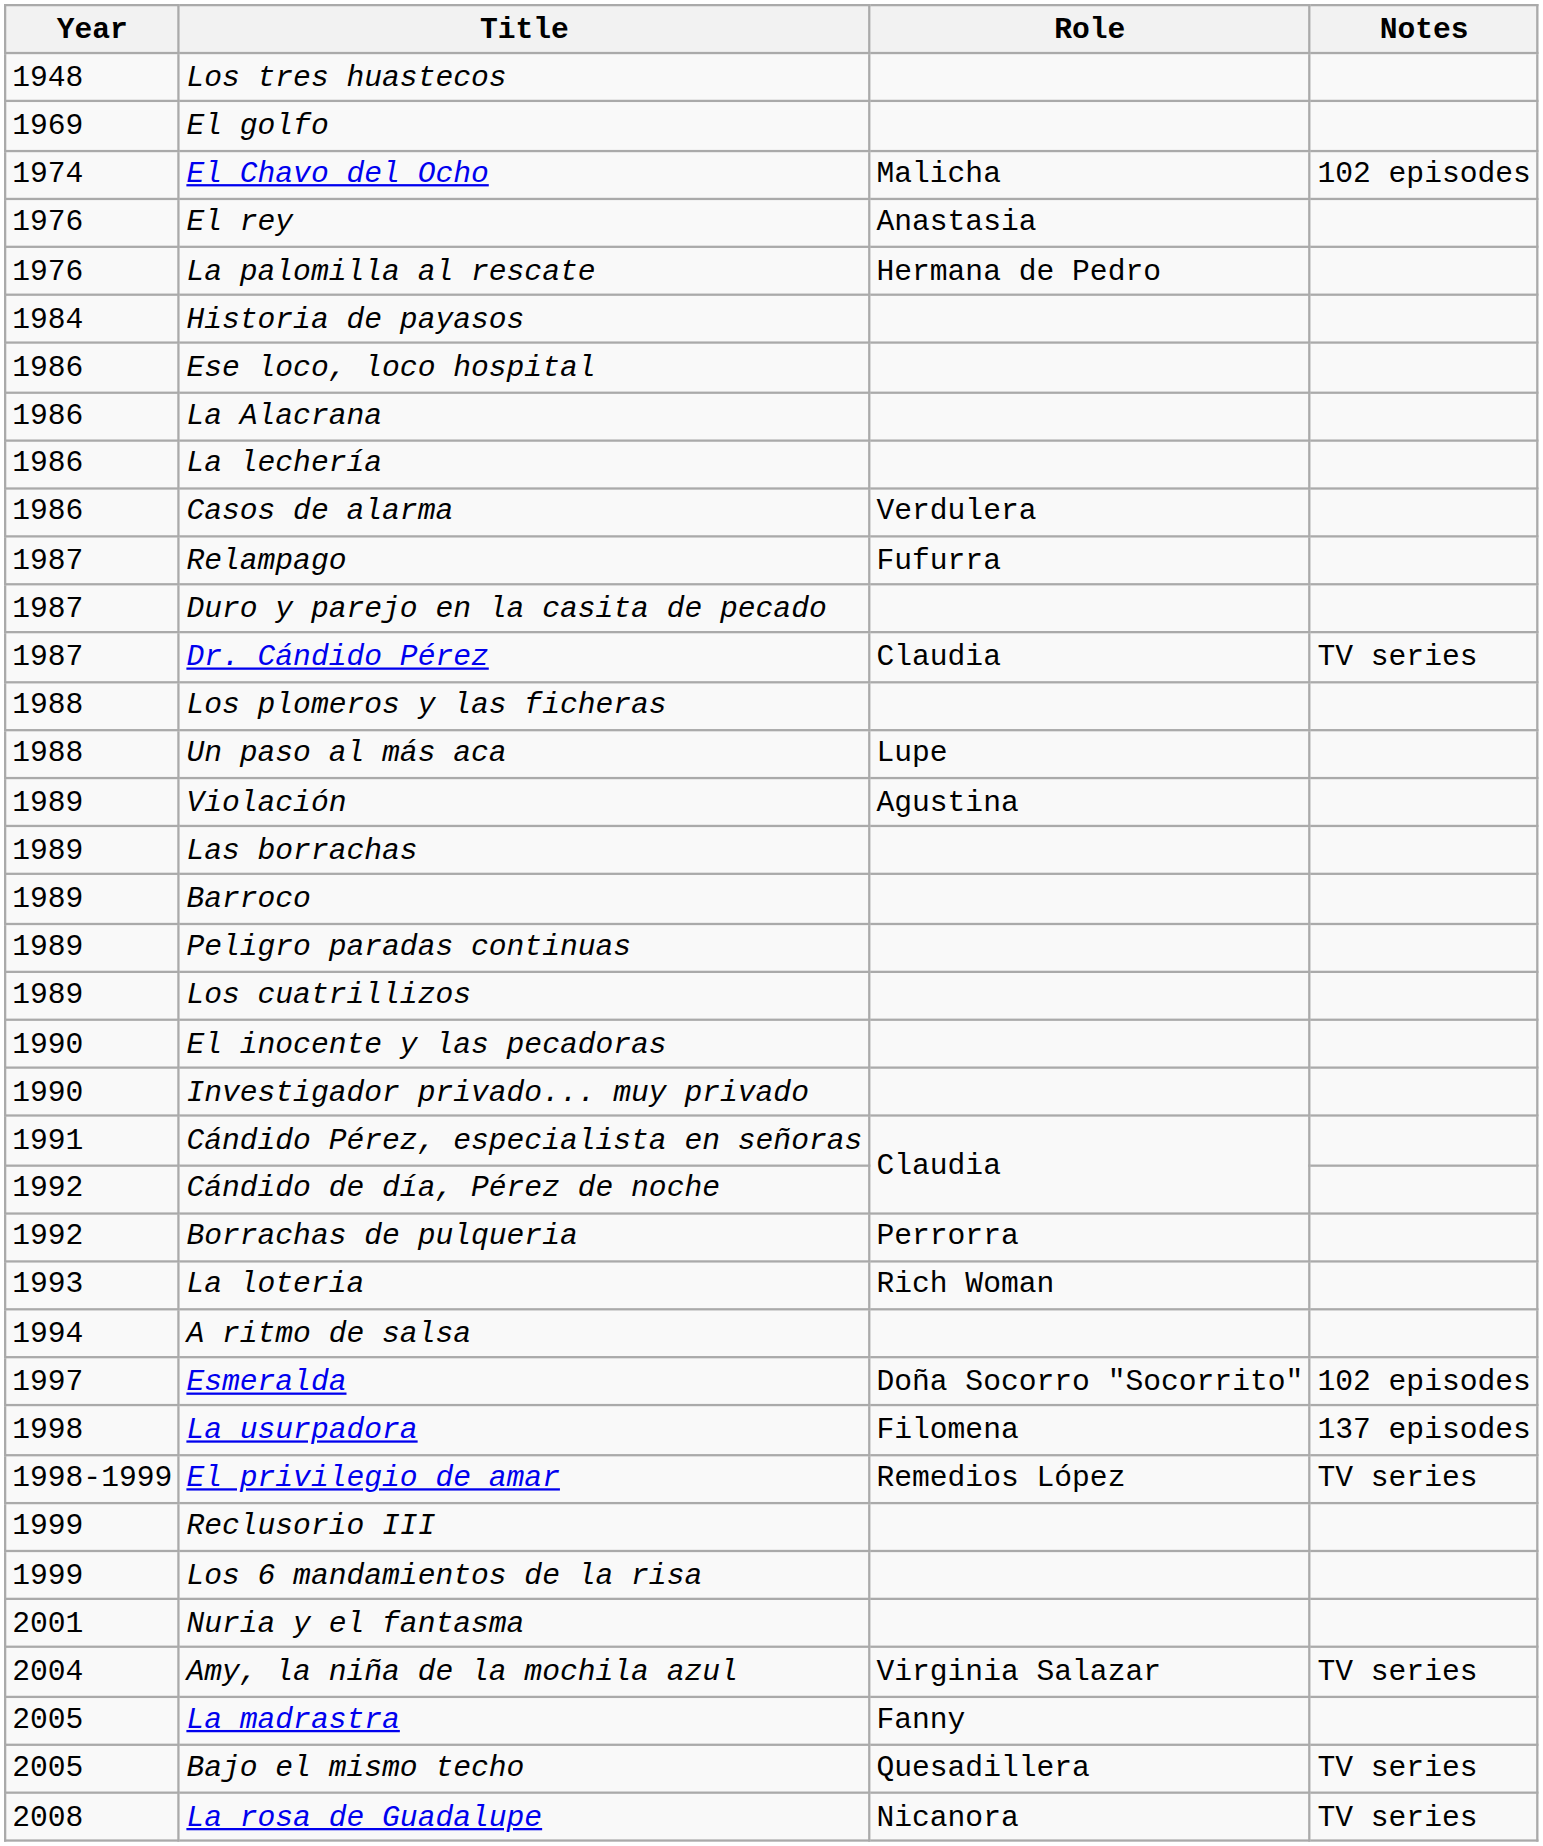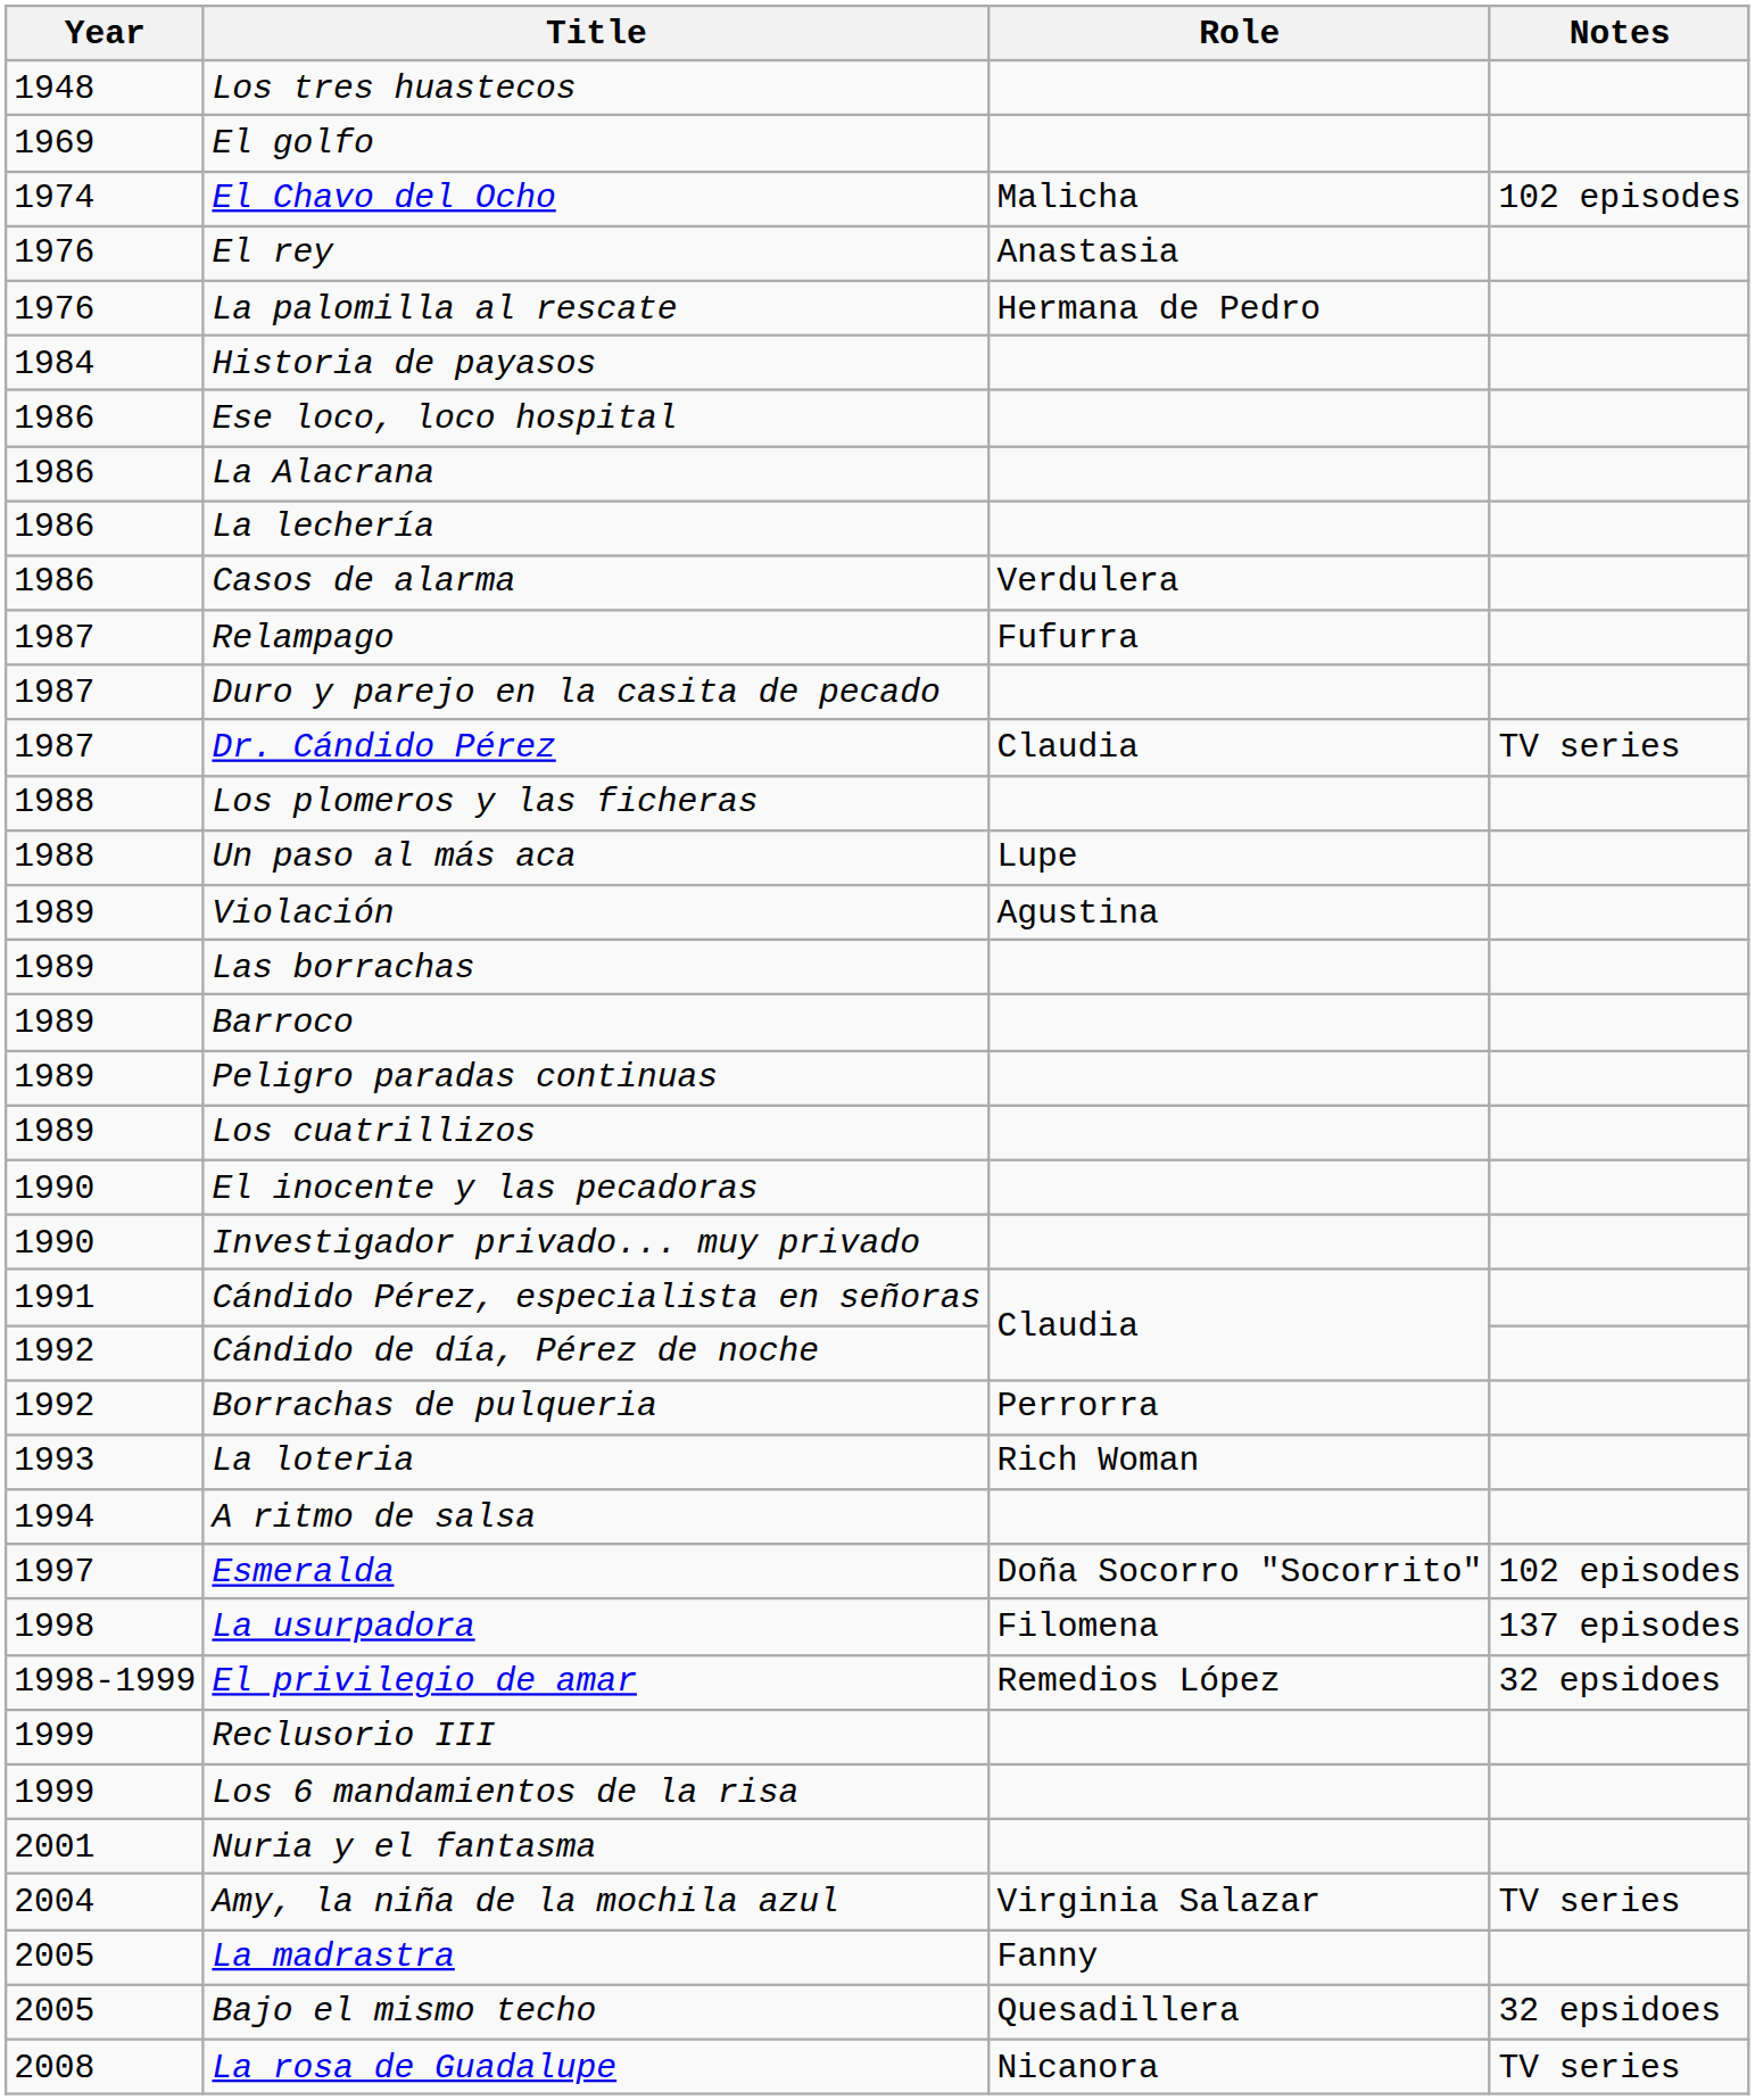El privilegio de amar | Notes: TV series -> 32 epsidoes
Bajo el mismo techo | Notes: TV series -> 32 epsidoes
